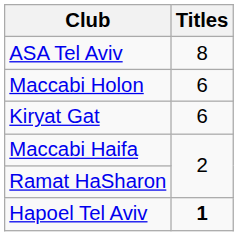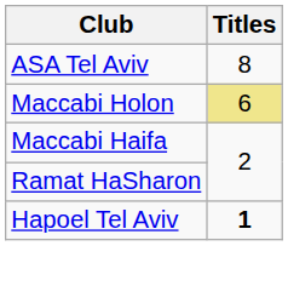Maccabi Holon | Titles: no background -> khaki background
- row: Kiryat Gat | 6
